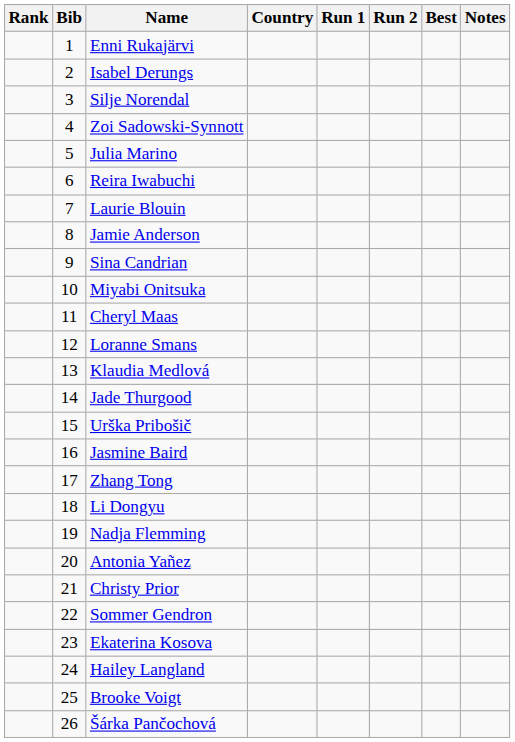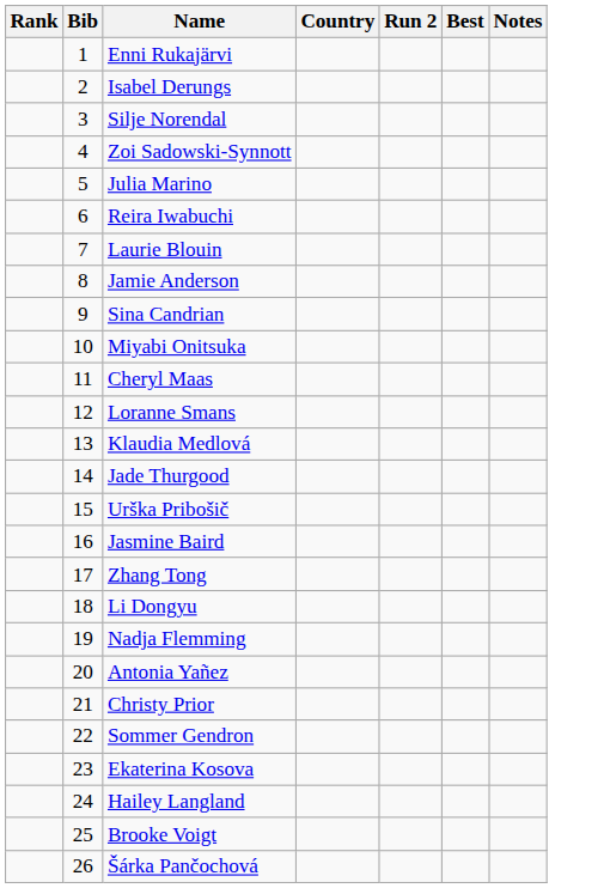- column: Run 1
